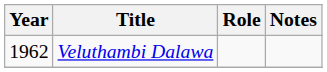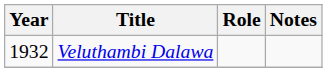Veluthambi Dalawa | Year: 1962 -> 1932
